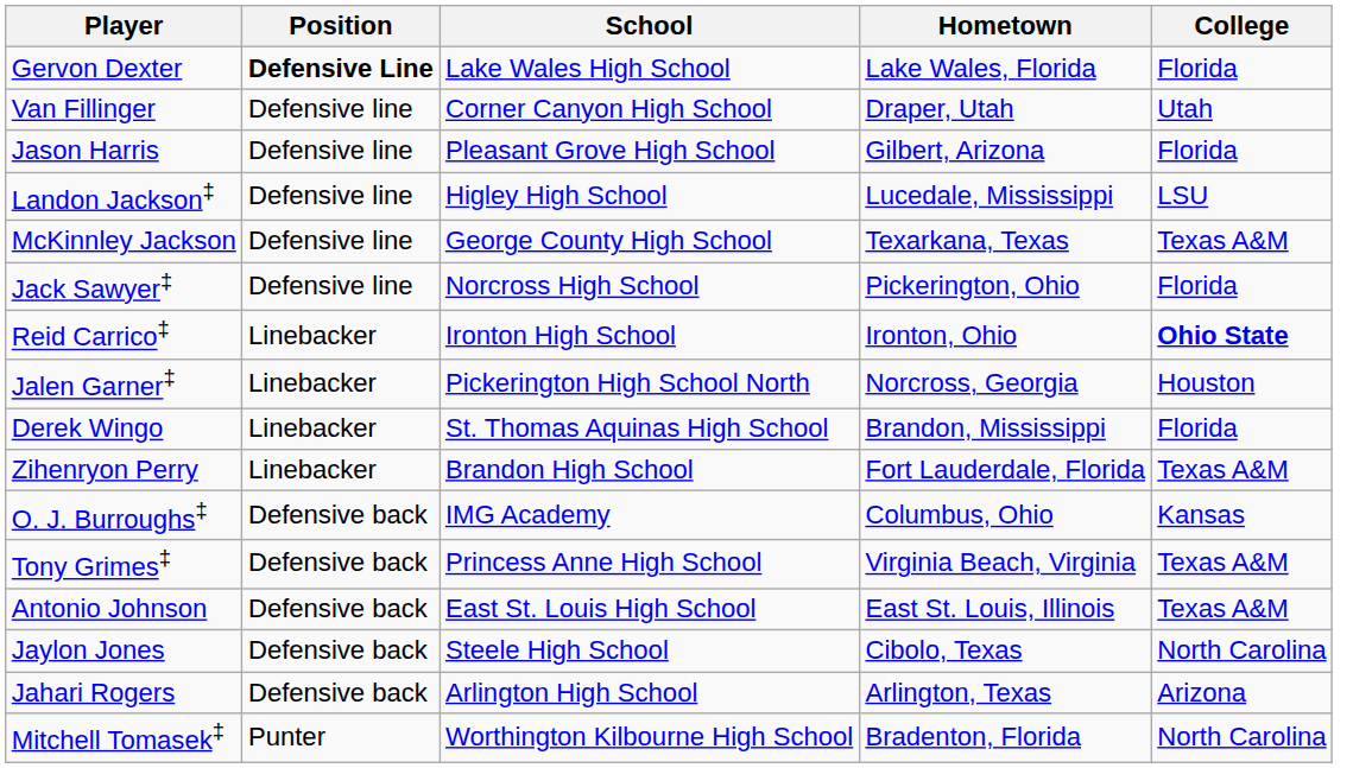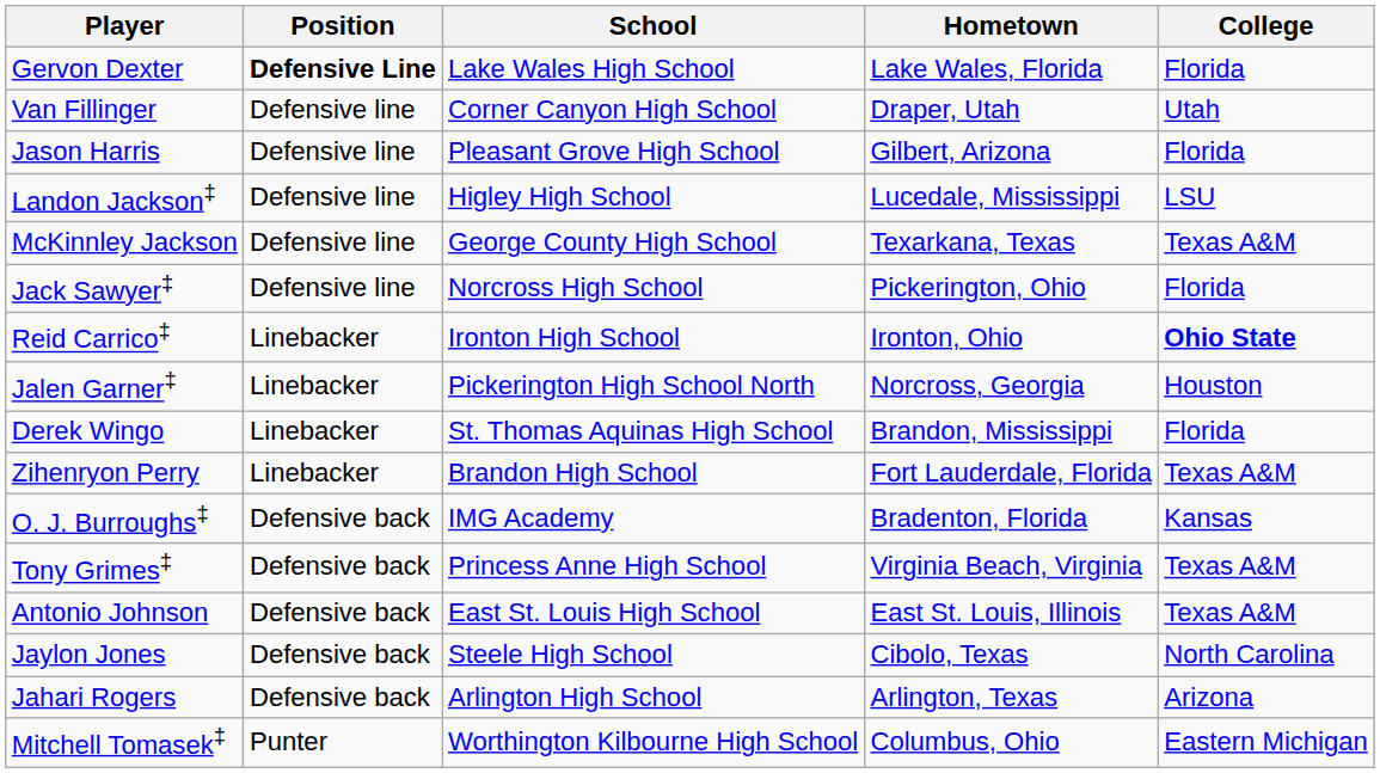O. J. Burroughs‡ | Hometown: Columbus, Ohio -> Bradenton, Florida
Mitchell Tomasek‡ | Hometown: Bradenton, Florida -> Columbus, Ohio
Mitchell Tomasek‡ | College: North Carolina -> Eastern Michigan
